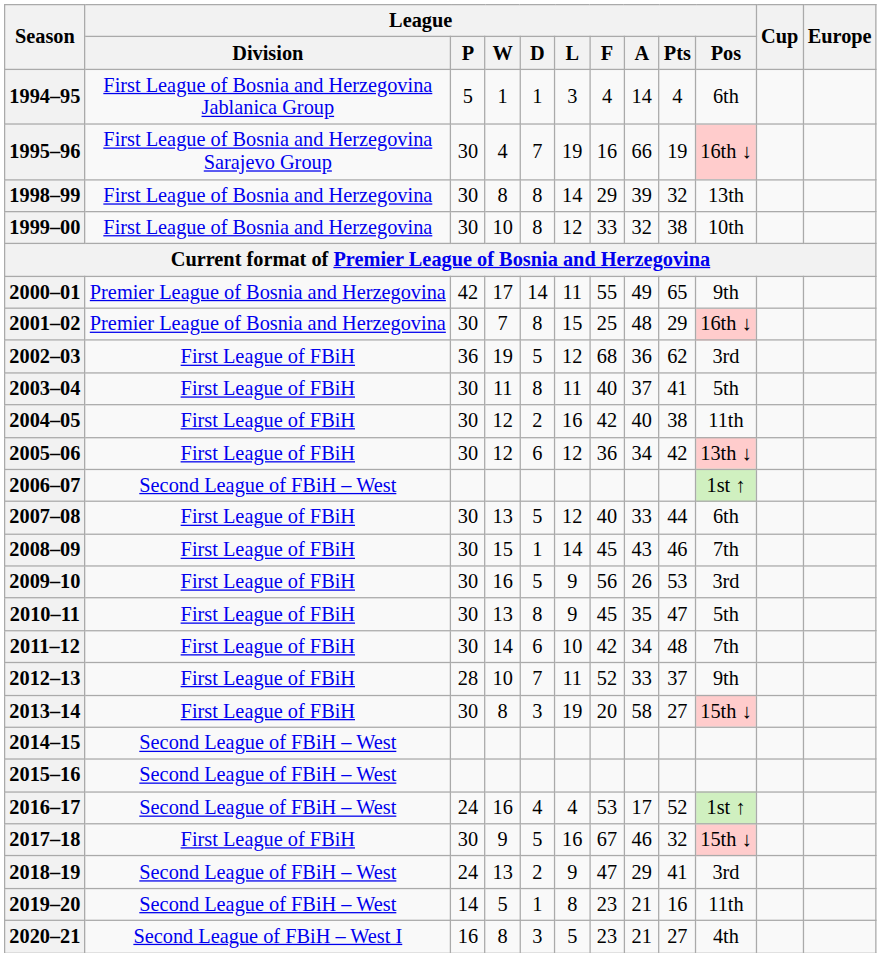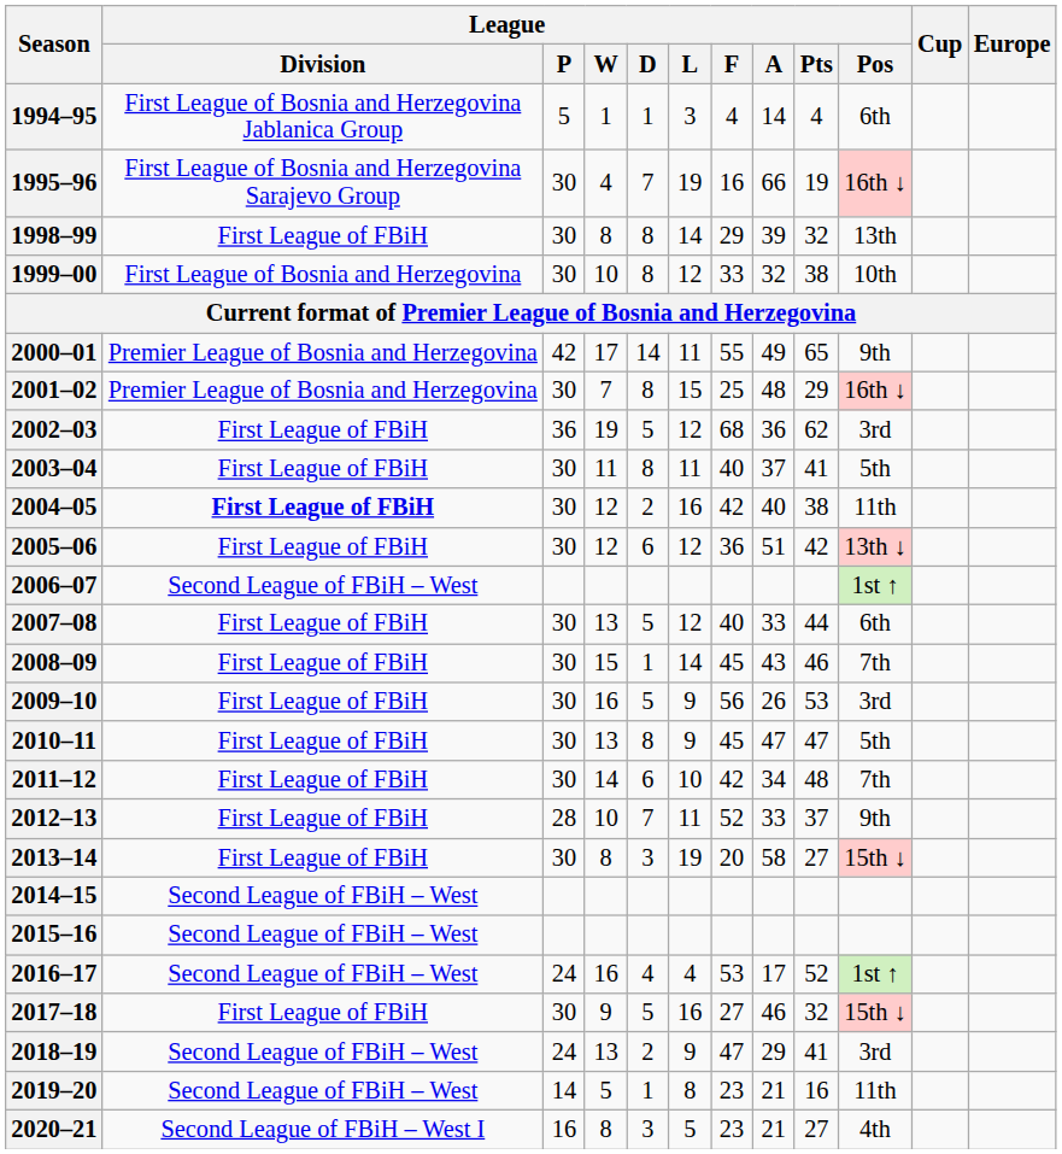1998–99 | League / Division: First League of Bosnia and Herzegovina -> First League of FBiH
2004–05 | League / Division: normal -> bold
2005–06 | League / A: 34 -> 51
2010–11 | League / A: 35 -> 47
2017–18 | League / F: 67 -> 27
